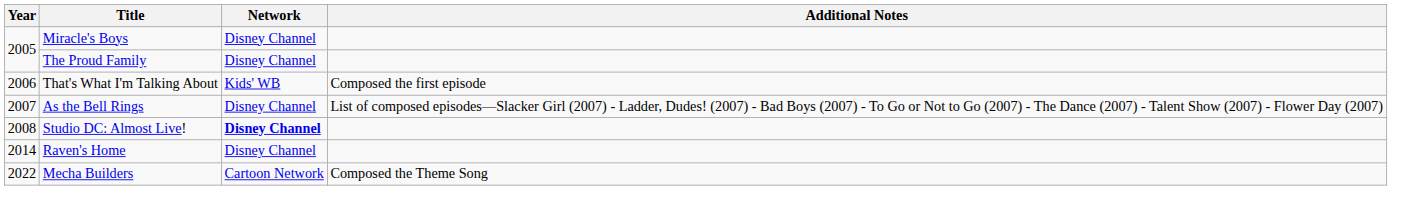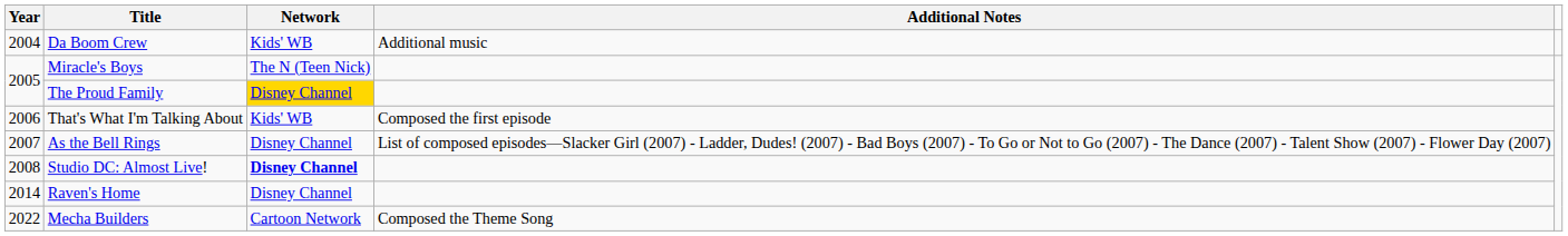+ row: 2004 | Da Boom Crew | Kids' WB | Additional music
Miracle's Boys | Network: Disney Channel -> The N (Teen Nick)
The Proud Family | Network: no background -> gold background
